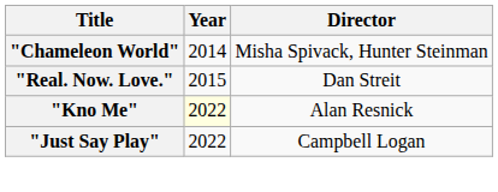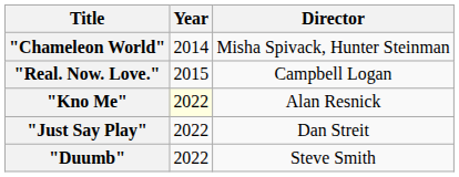"Real. Now. Love." | Director: Dan Streit -> Campbell Logan
"Just Say Play" | Director: Campbell Logan -> Dan Streit
+ row: "Duumb" | 2022 | Steve Smith
